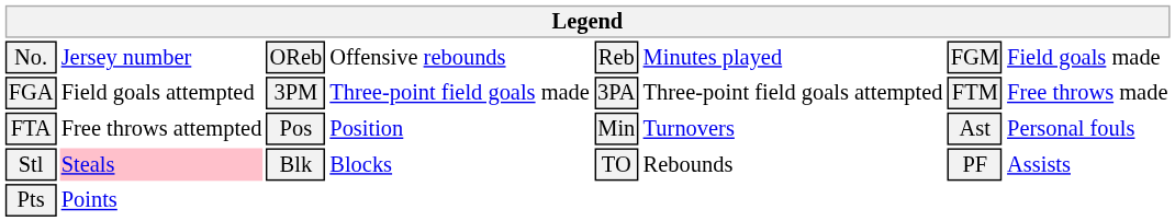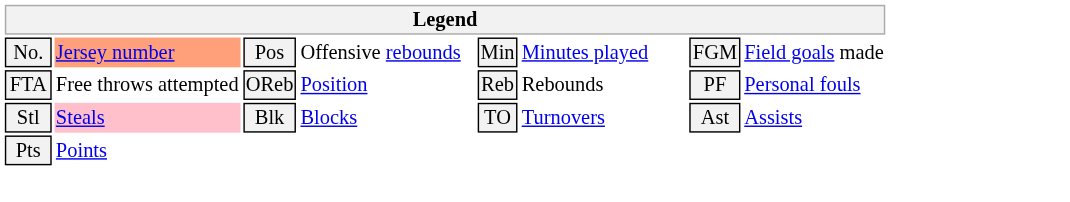No. | column 2: no background -> lightsalmon background
No. | column 3: OReb -> Pos
No. | column 5: Reb -> Min
- row: FGA | Field goals attempted | 3PM | Three-point field goals made | 3PA | Three-point field goals attempted | FTM | Free throws made
FTA | column 3: Pos -> OReb
FTA | column 5: Min -> Reb
FTA | column 6: Turnovers -> Rebounds
FTA | column 7: Ast -> PF
Stl | column 6: Rebounds -> Turnovers
Stl | column 7: PF -> Ast
